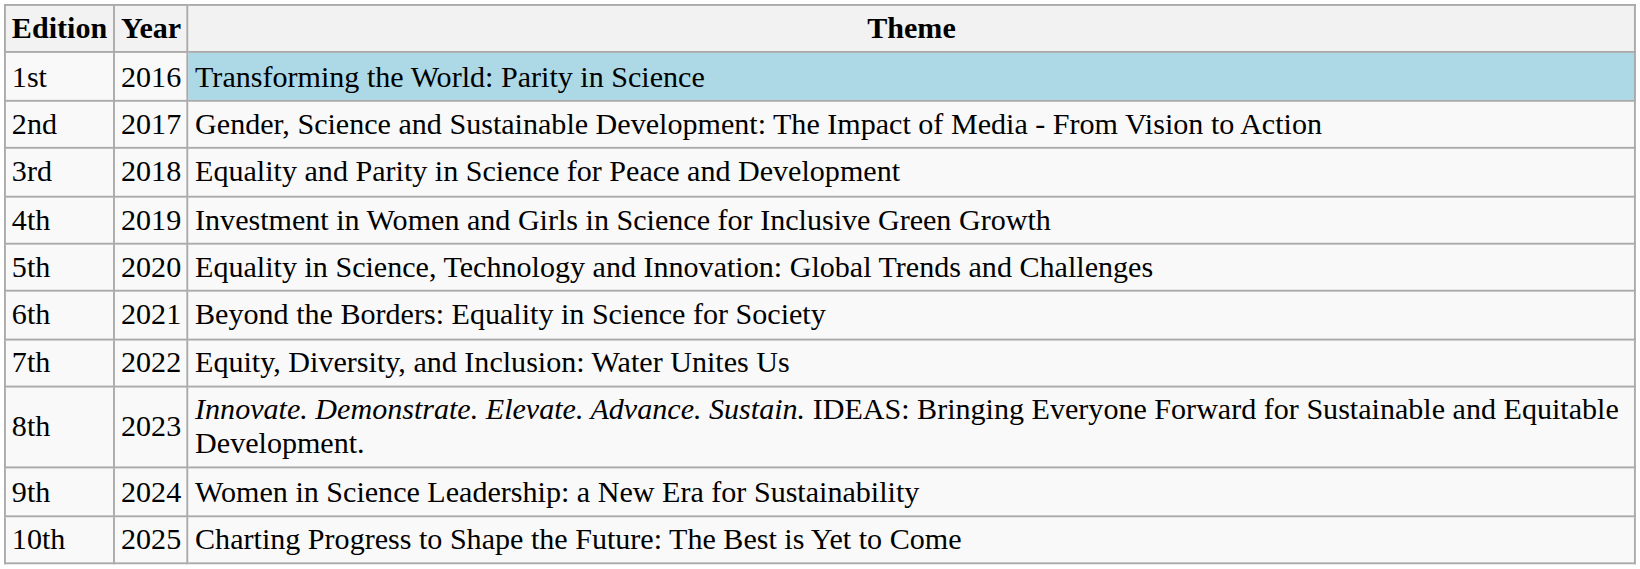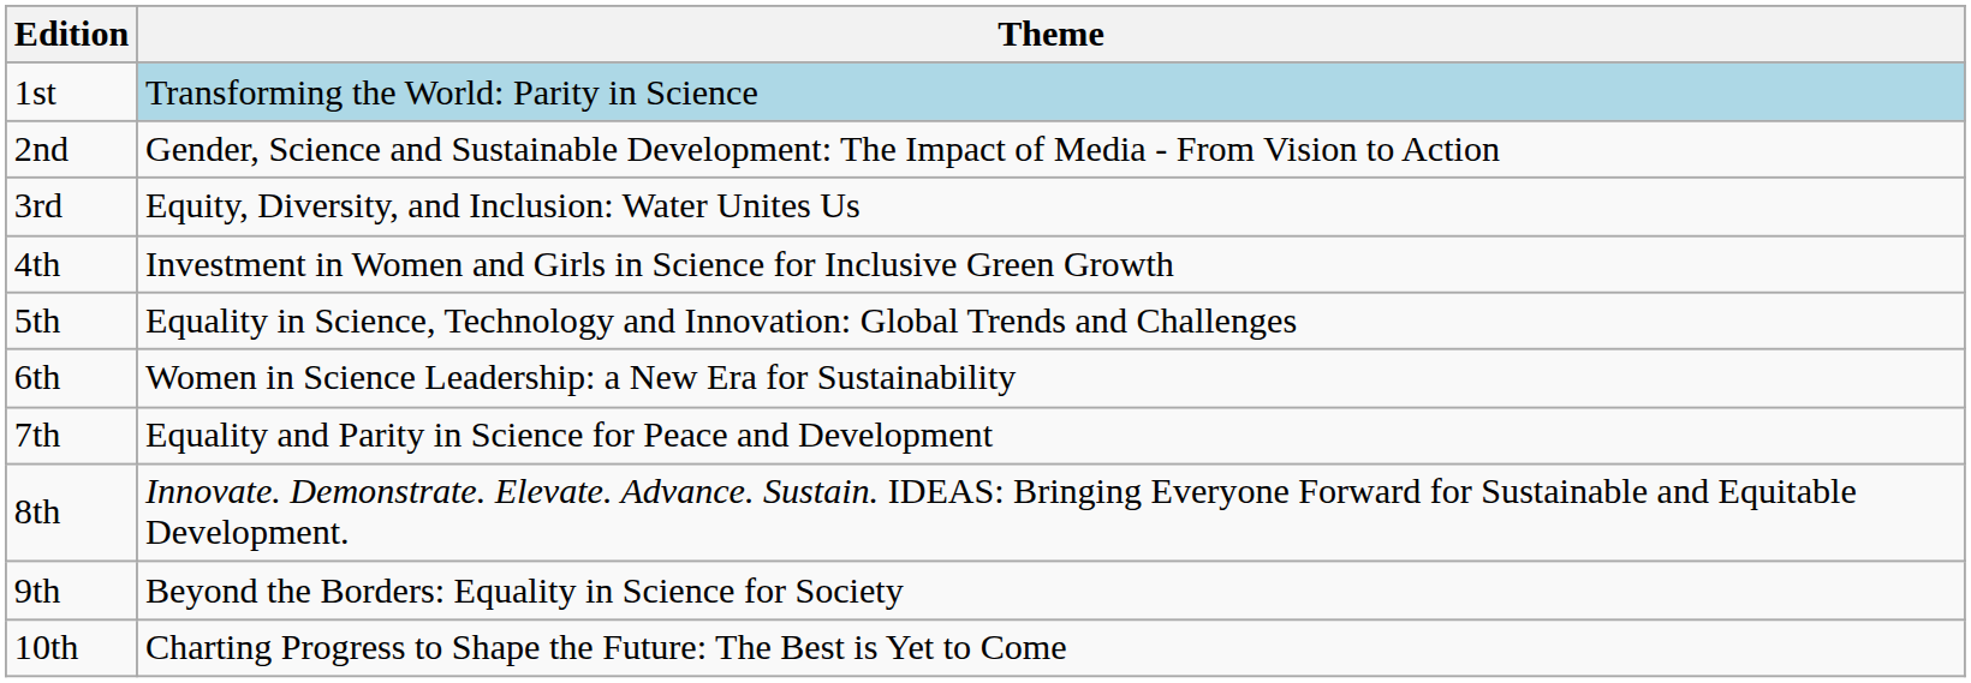- column: Year | 2016 | 2017 | 2018 | 2019 | 2020 | 2021 | 2022 | 2023 | 2024 | 2025
3rd | Theme: Equality and Parity in Science for Peace and Development -> Equity, Diversity, and Inclusion: Water Unites Us
6th | Theme: Beyond the Borders: Equality in Science for Society -> Women in Science Leadership: a New Era for Sustainability
7th | Theme: Equity, Diversity, and Inclusion: Water Unites Us -> Equality and Parity in Science for Peace and Development
9th | Theme: Women in Science Leadership: a New Era for Sustainability -> Beyond the Borders: Equality in Science for Society
